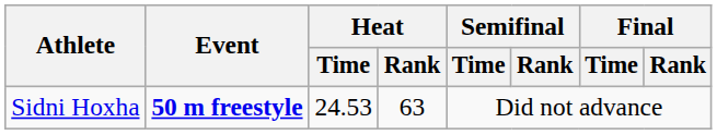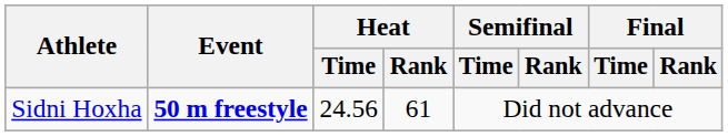Sidni Hoxha | Heat / Time: 24.53 -> 24.56
Sidni Hoxha | Heat / Rank: 63 -> 61
